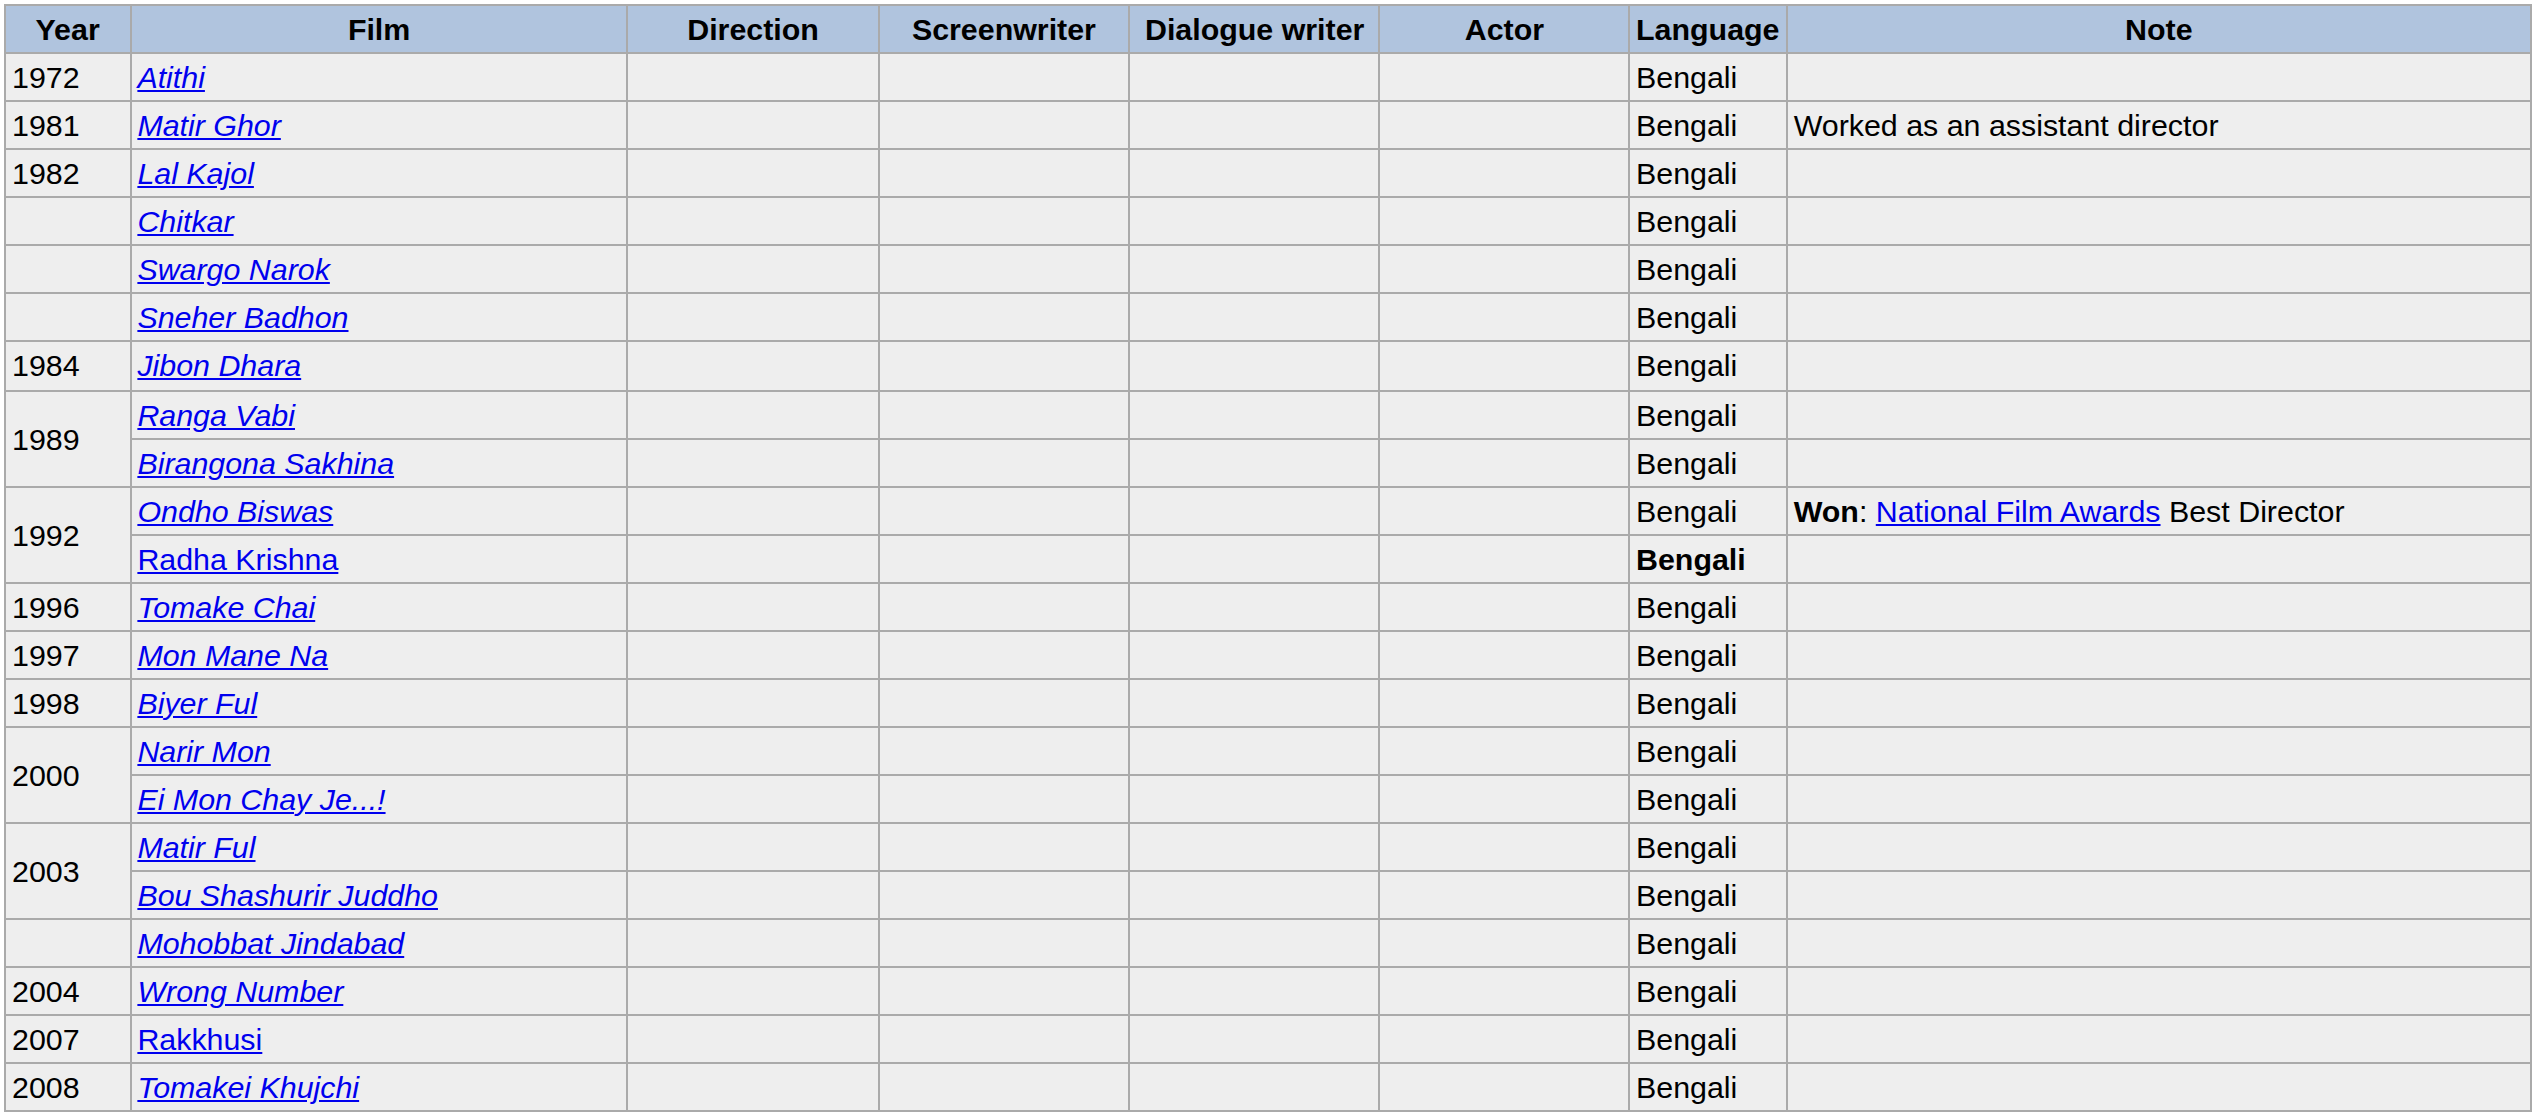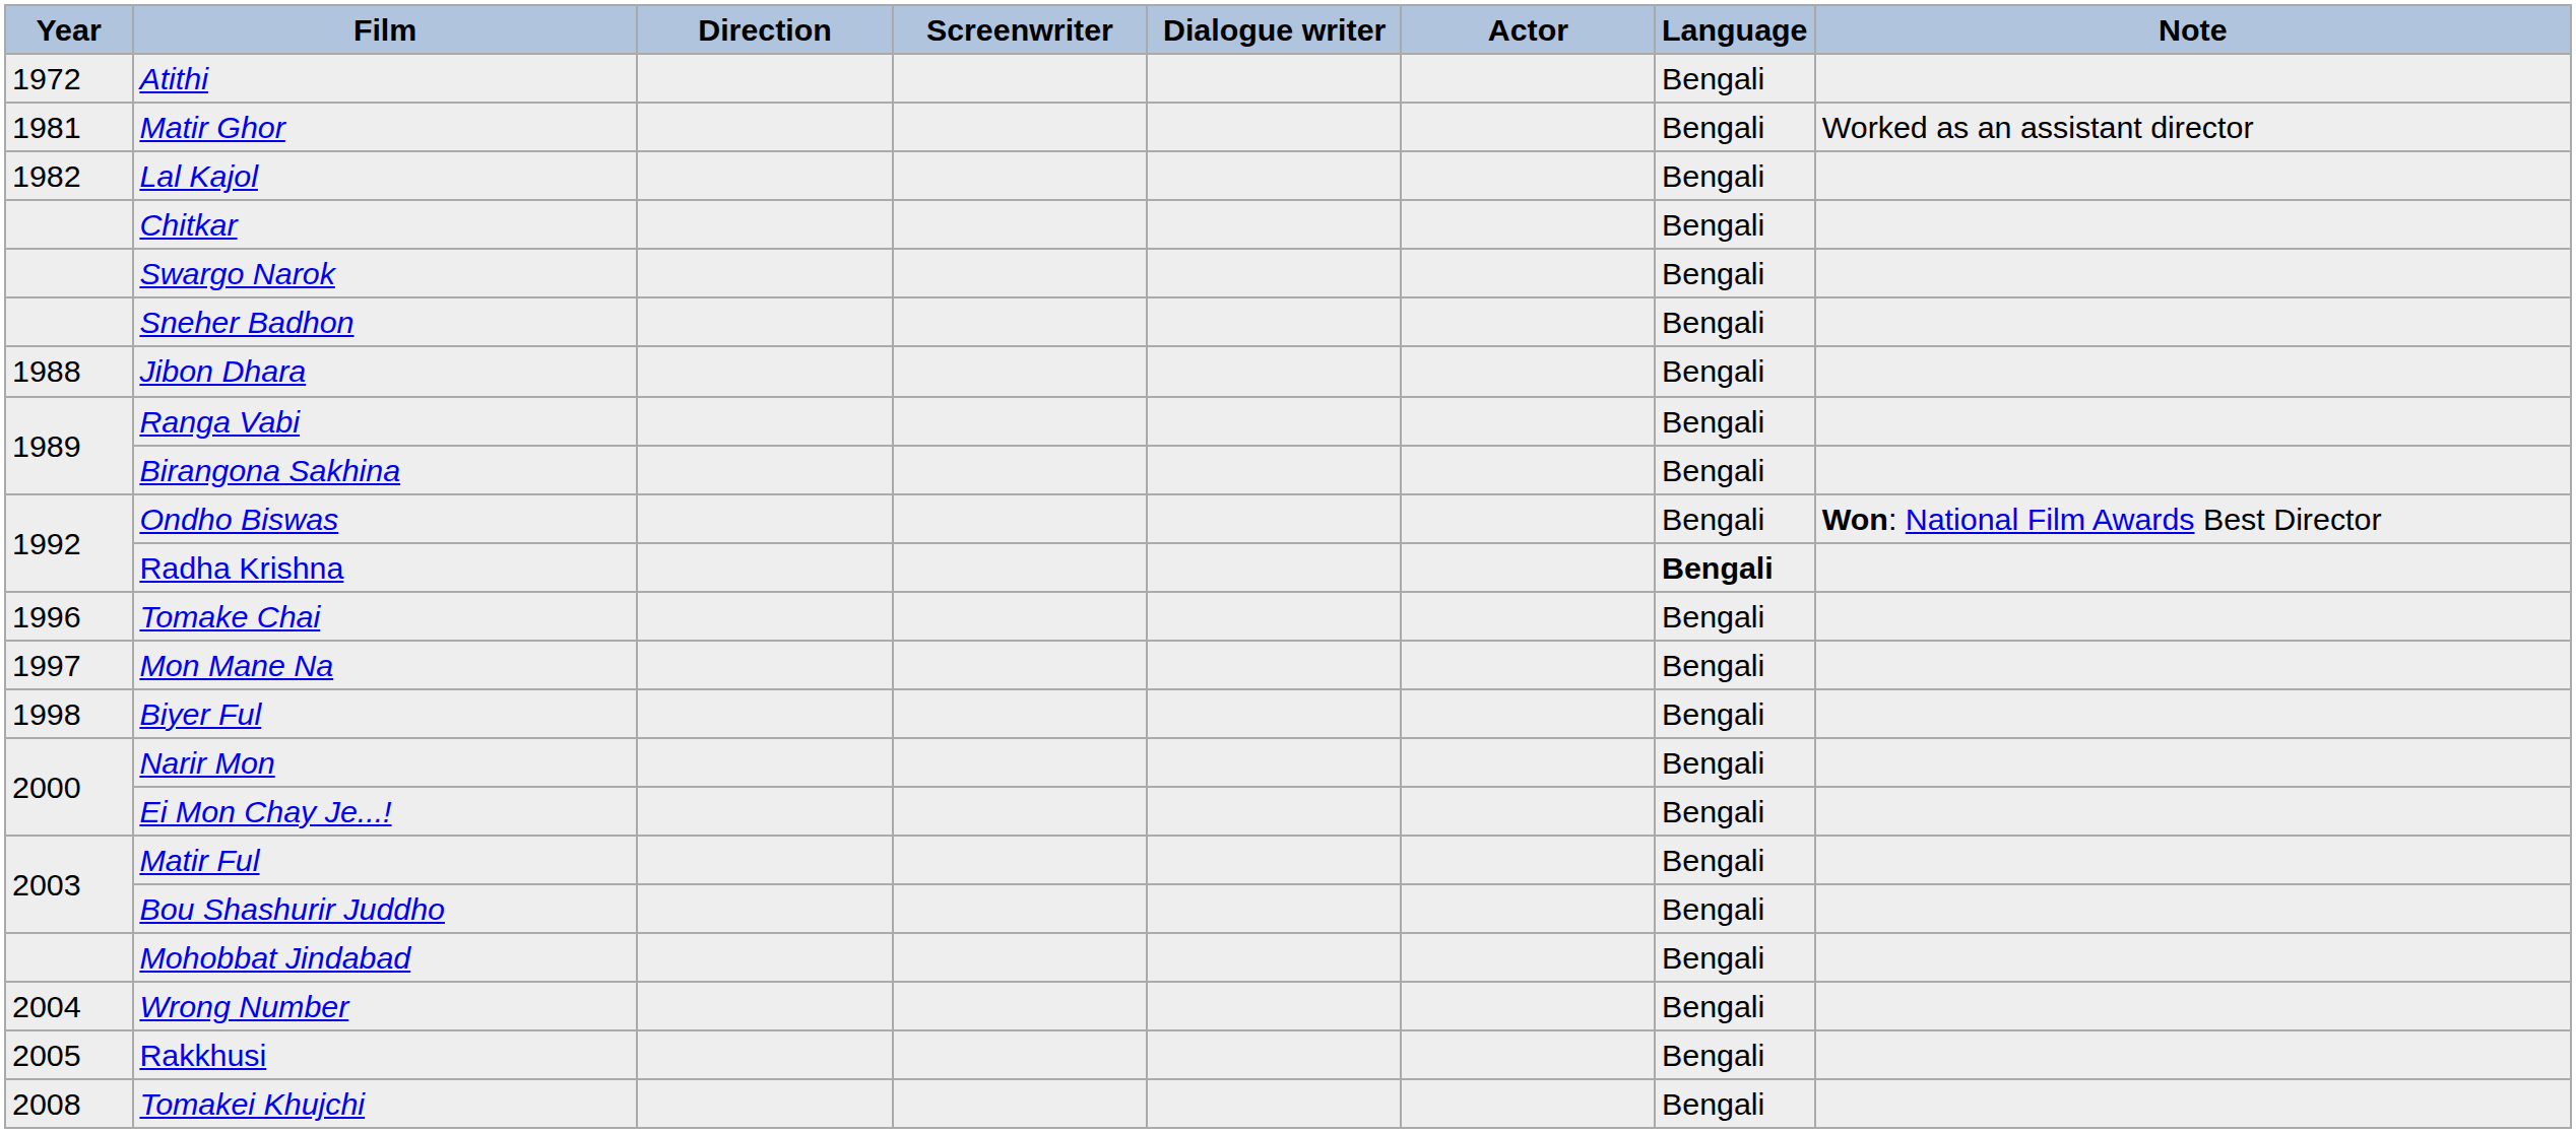Jibon Dhara | Year: 1984 -> 1988
Rakkhusi | Year: 2007 -> 2005
